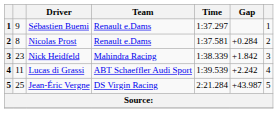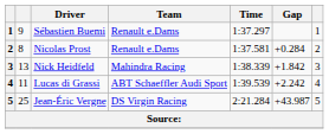Nick Heidfeld | column 2: 23 -> 13
